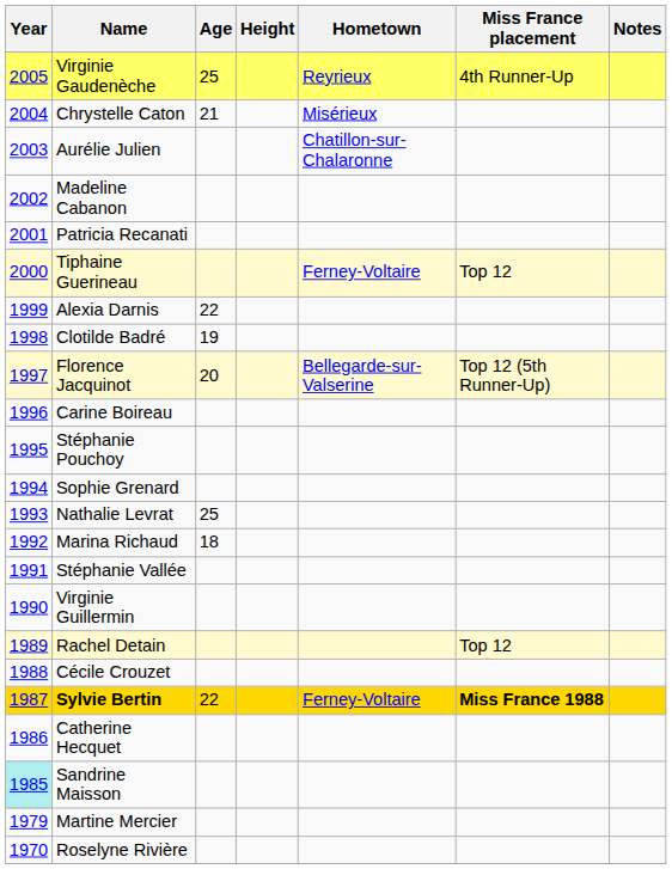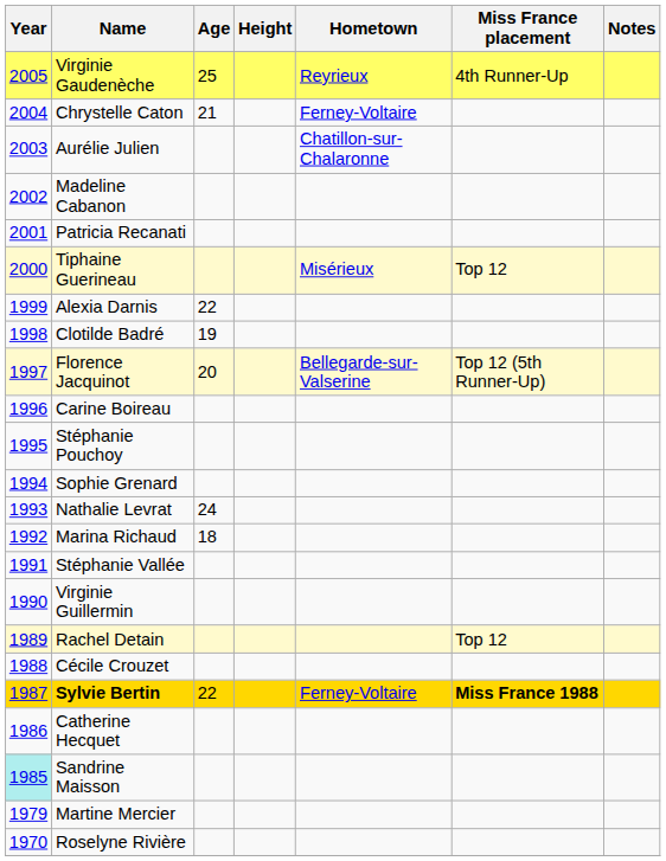Chrystelle Caton | Hometown: Misérieux -> Ferney-Voltaire
Tiphaine Guerineau | Hometown: Ferney-Voltaire -> Misérieux
Nathalie Levrat | Age: 25 -> 24
